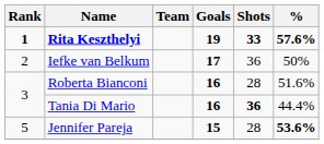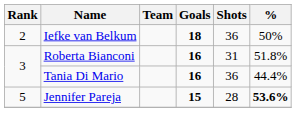- row: 1 | Rita Keszthelyi | 19 | 33 | 57.6%
Iefke van Belkum | Goals: 17 -> 18
Roberta Bianconi | Shots: 28 -> 31
Roberta Bianconi | %: 51.6% -> 51.8%
Tania Di Mario | Shots: bold -> normal
